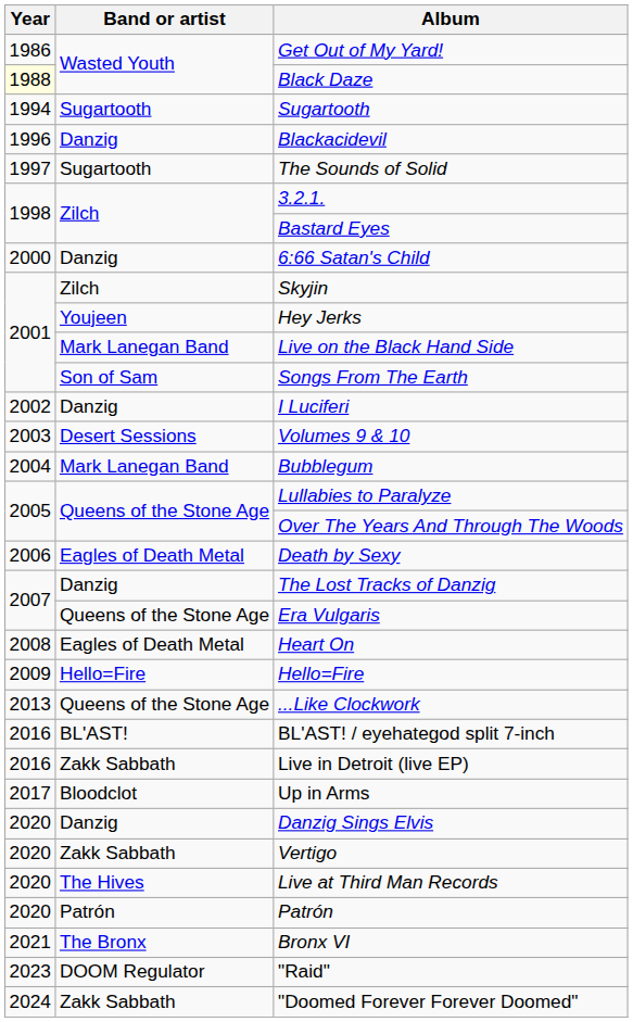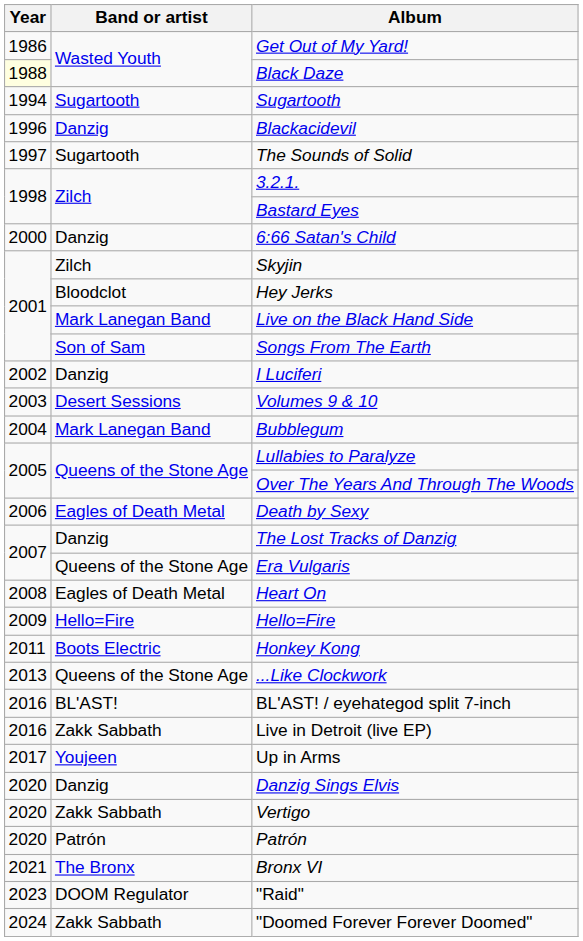Hey Jerks | Band or artist: Youjeen -> Bloodclot
+ row: 2011 | Boots Electric | Honkey Kong
Up in Arms | Band or artist: Bloodclot -> Youjeen
- row: 2020 | The Hives | Live at Third Man Records
